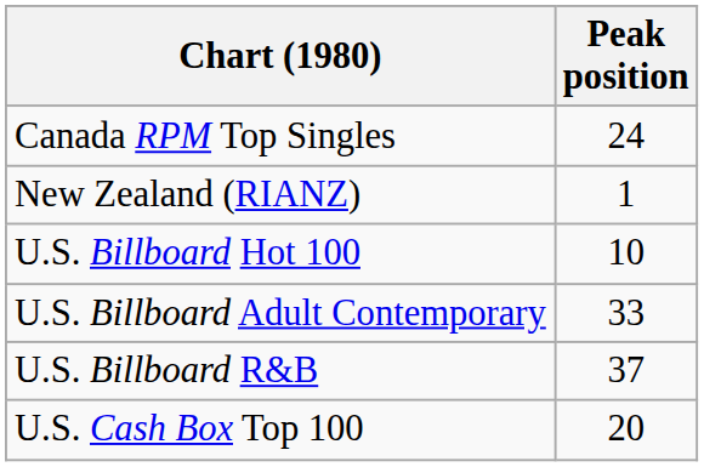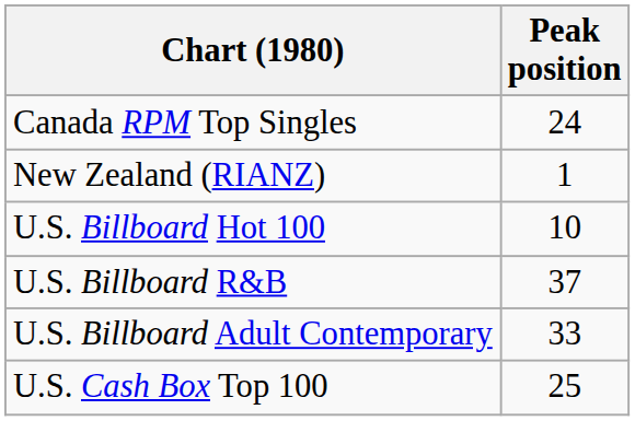rows swapped: U.S. Billboard R&B <-> U.S. Billboard Adult Contemporary
U.S. Cash Box Top 100 | Peak position: 20 -> 25
